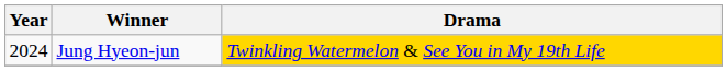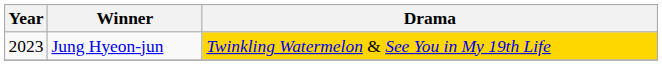Jung Hyeon-jun | Year: 2024 -> 2023
